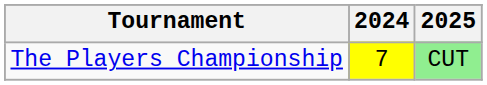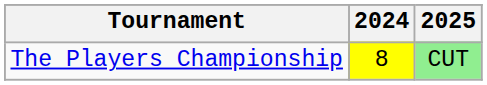The Players Championship | 2024: 7 -> 8
